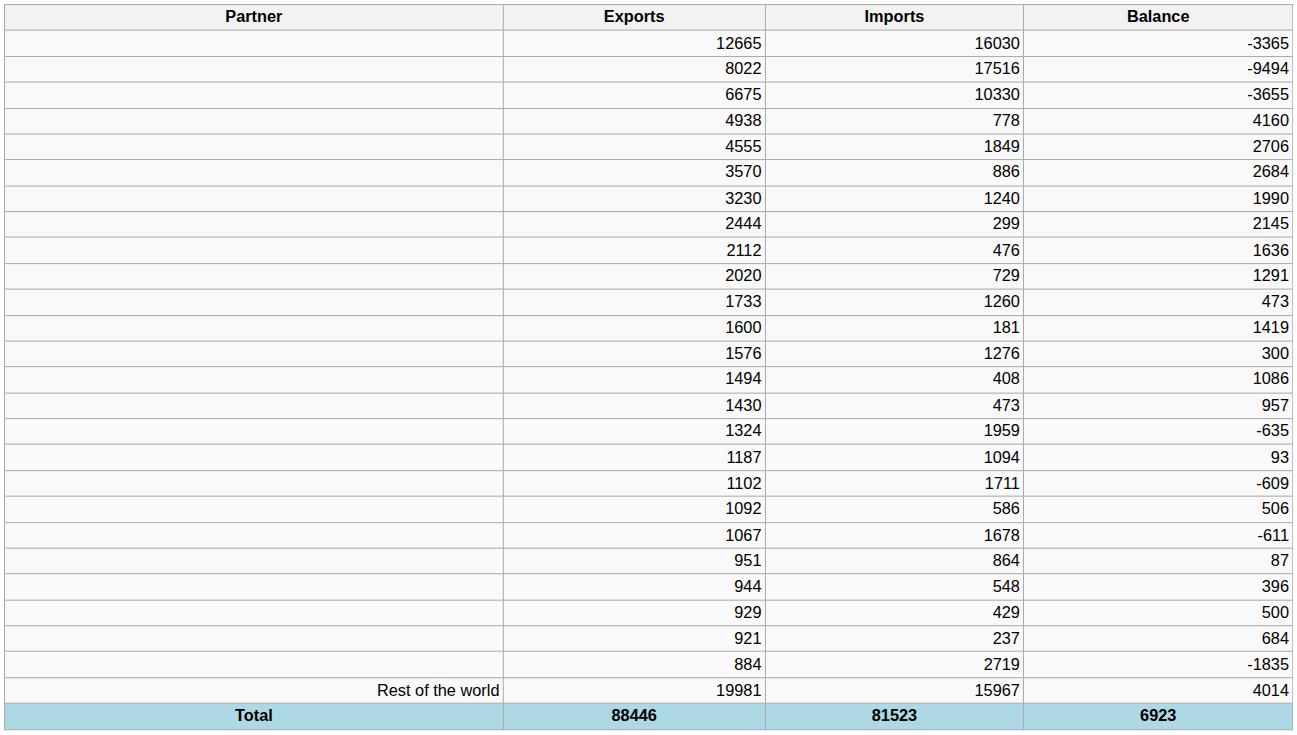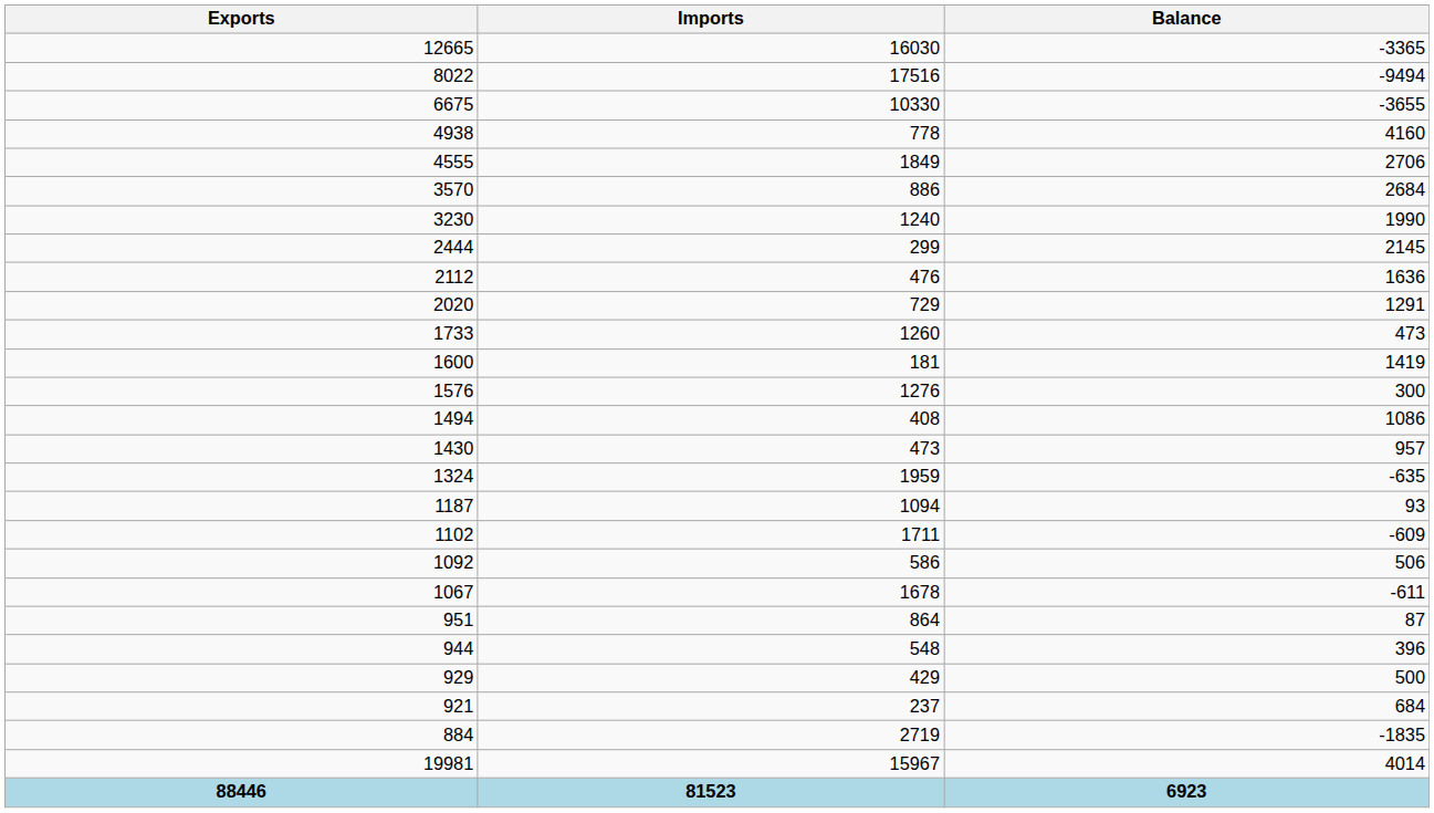- column: Partner | Rest of the world | Total
